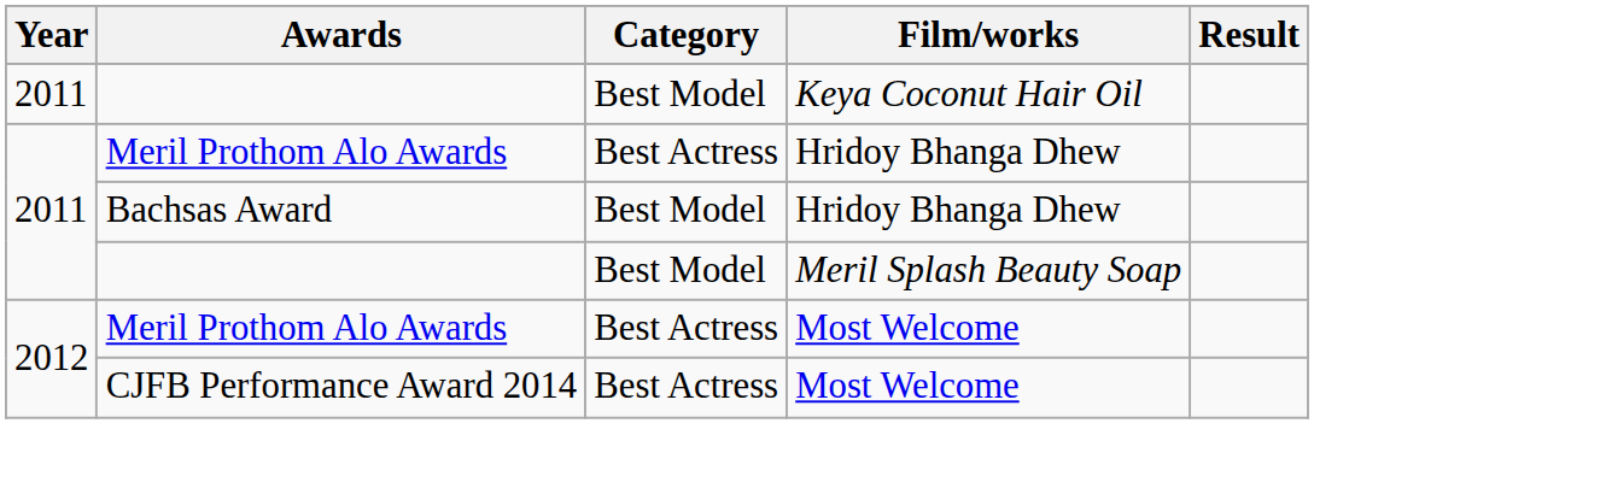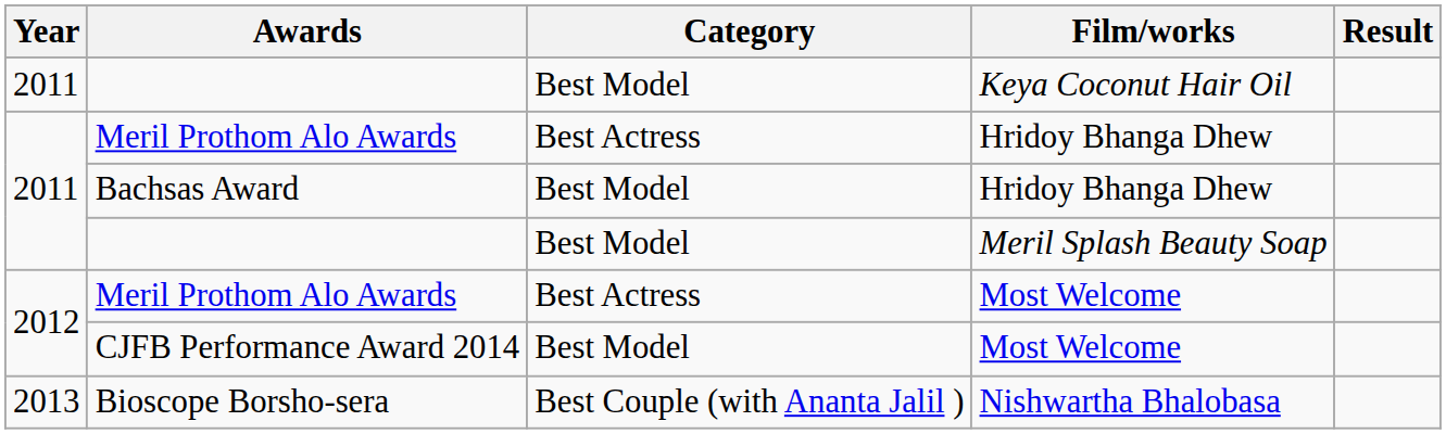CJFB Performance Award 2014 | Category: Best Actress -> Best Model
+ row: 2013 | Bioscope Borsho-sera | Best Couple (with Ananta Jalil ) | Nishwartha Bhalobasa
